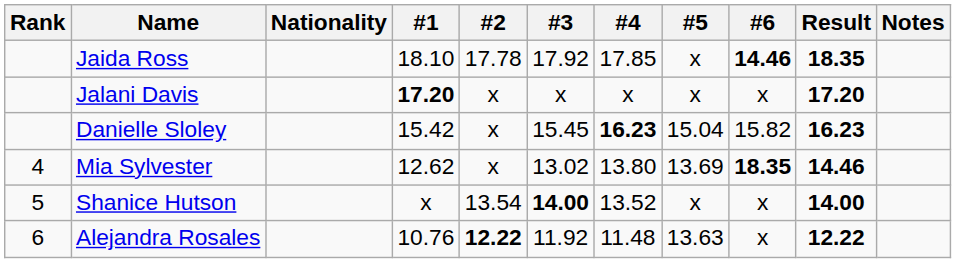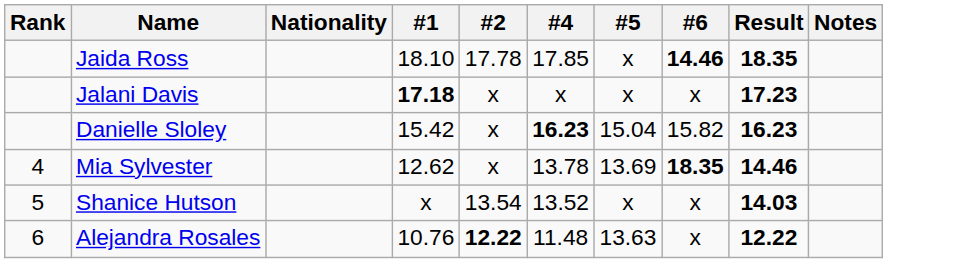- column: #3 | 17.92 | x | 15.45 | 13.02 | 14.00 | 11.92
Jalani Davis | #1: 17.20 -> 17.18
Jalani Davis | Result: 17.20 -> 17.23
Mia Sylvester | #4: 13.80 -> 13.78
Shanice Hutson | Result: 14.00 -> 14.03
